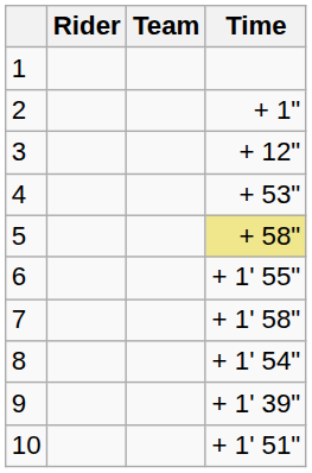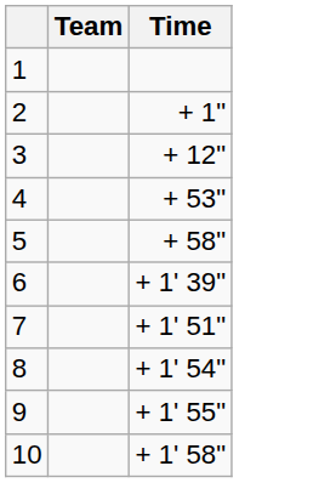- column: Rider
5 | Time: khaki background -> no background
6 | Time: + 1' 55" -> + 1' 39"
7 | Time: + 1' 58" -> + 1' 51"
9 | Time: + 1' 39" -> + 1' 55"
10 | Time: + 1' 51" -> + 1' 58"
